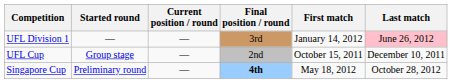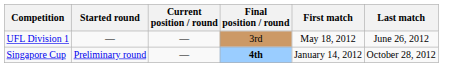UFL Division 1 | First match: January 14, 2012 -> May 18, 2012
UFL Division 1 | Last match: pink background -> no background
- row: UFL Cup | Group stage | — | 2nd | October 15, 2011 | December 10, 2011
Singapore Cup | First match: May 18, 2012 -> January 14, 2012
